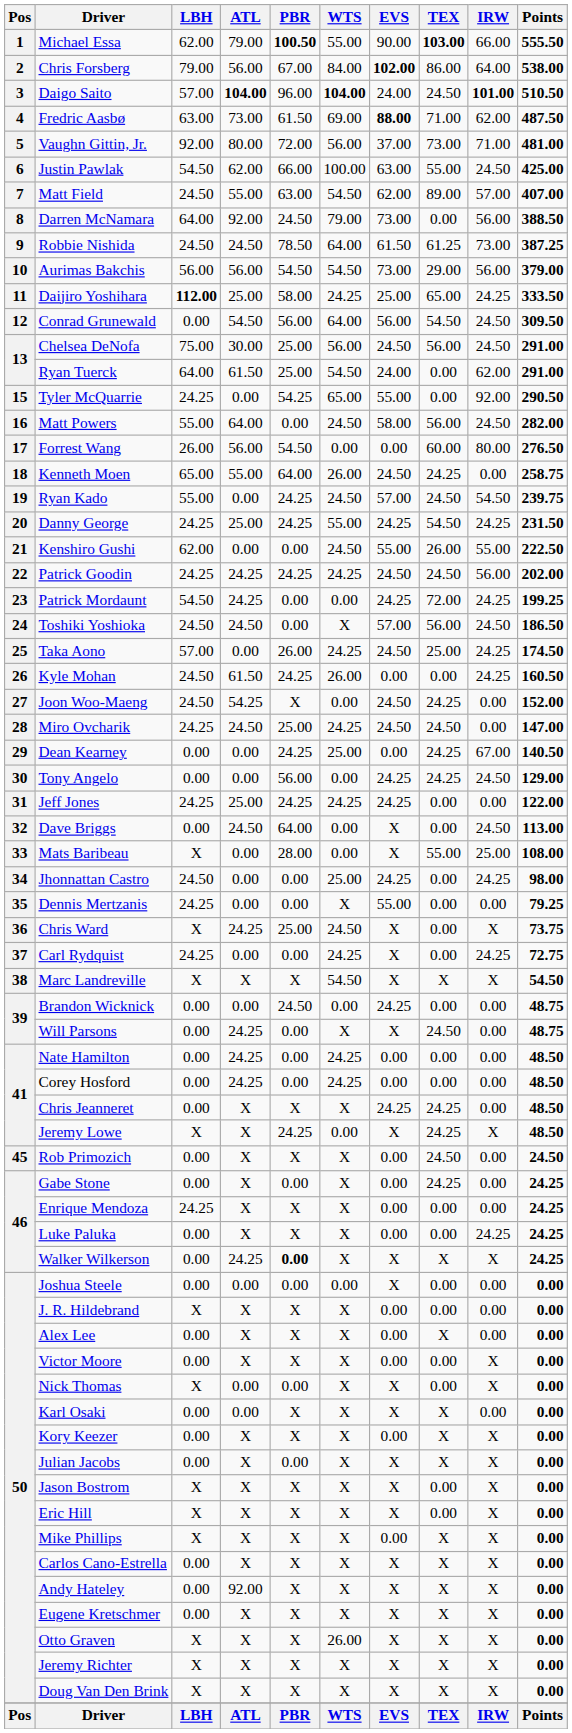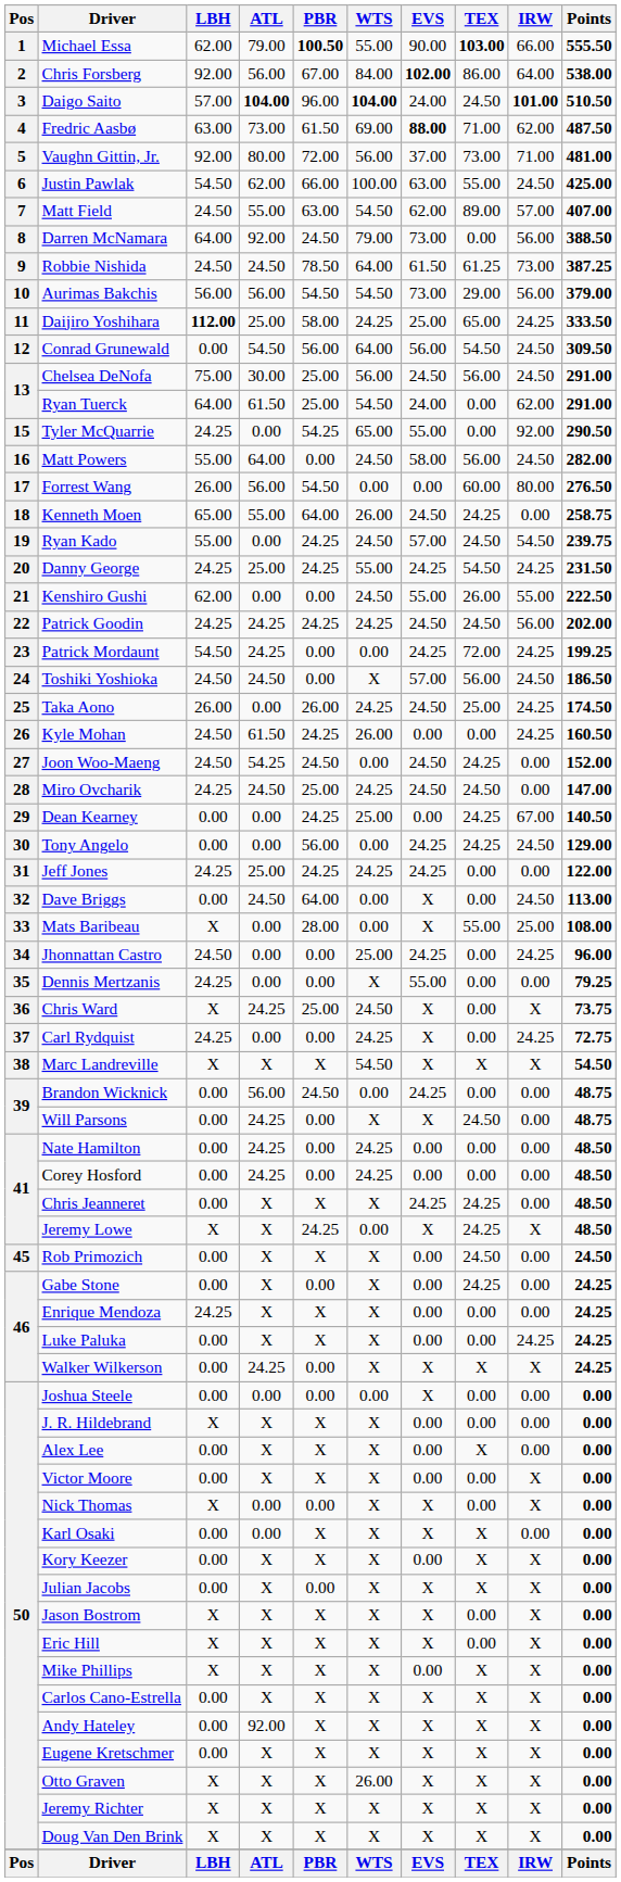Chris Forsberg | LBH: 79.00 -> 92.00
Taka Aono | LBH: 57.00 -> 26.00
Joon Woo-Maeng | PBR: X -> 24.50
Jhonnattan Castro | Points: 98.00 -> 96.00
Brandon Wicknick | ATL: 0.00 -> 56.00
Walker Wilkerson | PBR: bold -> normal
